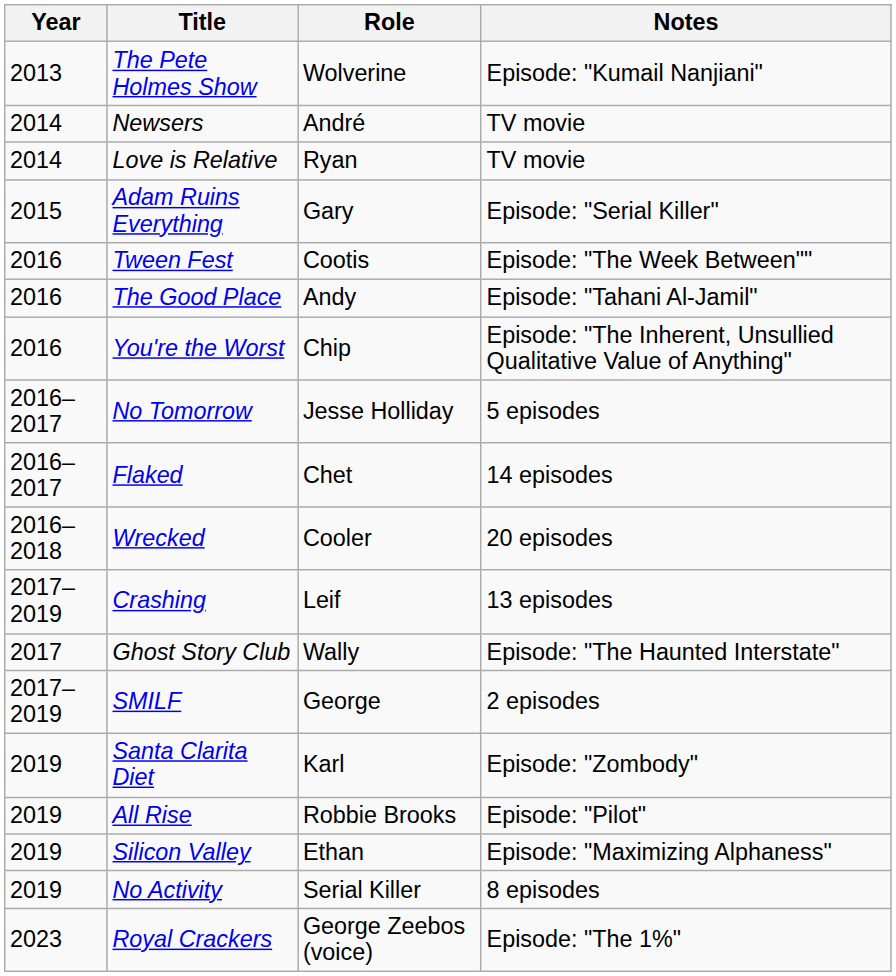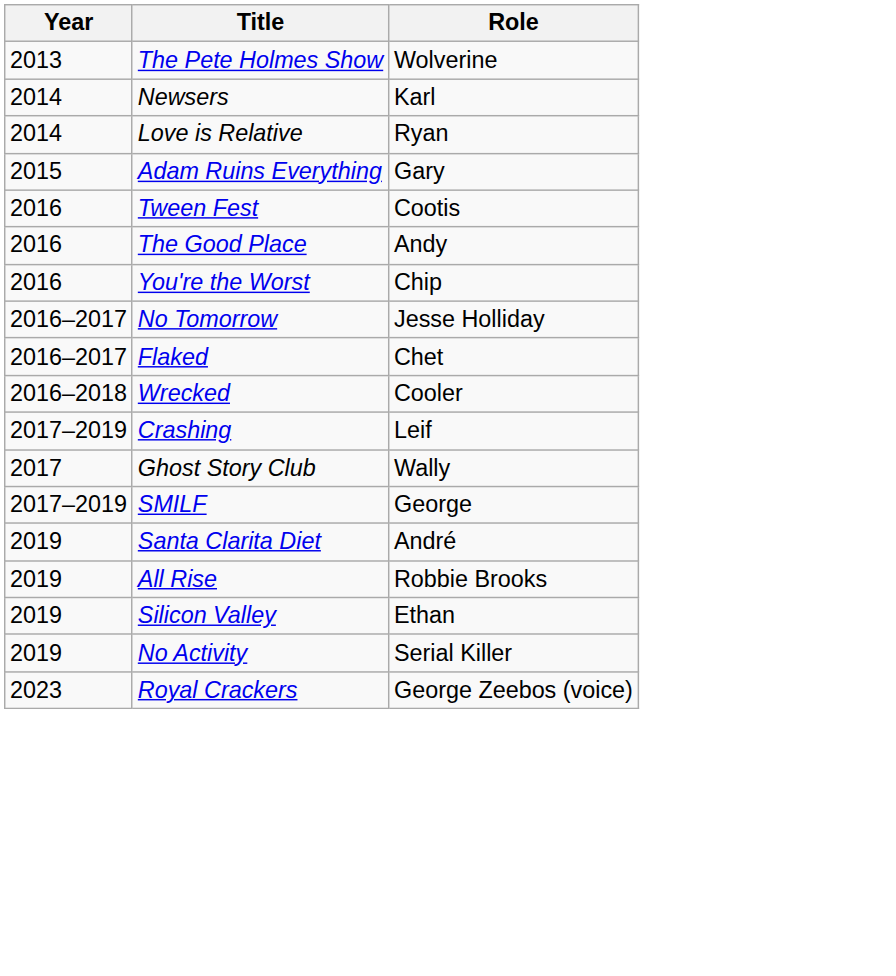- column: Notes | Episode: "Kumail Nanjiani" | TV movie | TV movie | Episode: "Serial Killer" | Episode: "The Week Between"" | Episode: "Tahani Al-Jamil" | Episode: "The Inherent, Unsullied Qualitative Value of Anything" | 5 episodes | 14 episodes | 20 episodes | 13 episodes | Episode: "The Haunted Interstate" | 2 episodes | Episode: "Zombody" | Episode: "Pilot" | Episode: "Maximizing Alphaness" | 8 episodes | Episode: "The 1%"
Newsers | Role: André -> Karl
Santa Clarita Diet | Role: Karl -> André
